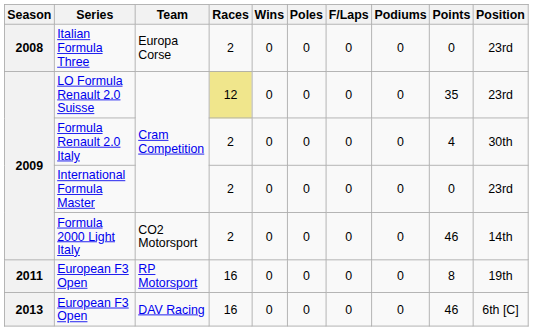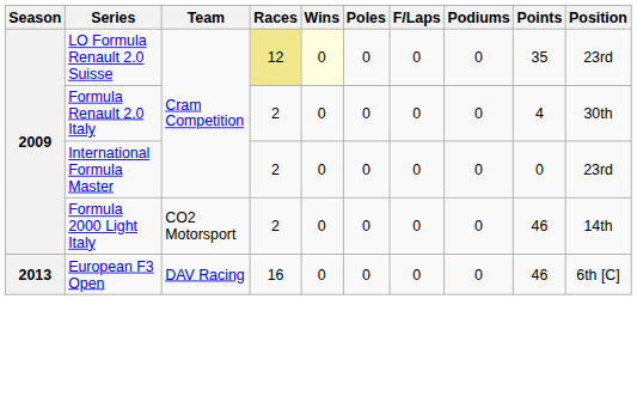- row: 2008 | Italian Formula Three | Europa Corse | 2 | 0 | 0 | 0 | 0 | 0 | 23rd
LO Formula Renault 2.0 Suisse | Wins: no background -> lightyellow background
- row: 2011 | European F3 Open | RP Motorsport | 16 | 0 | 0 | 0 | 0 | 8 | 19th
